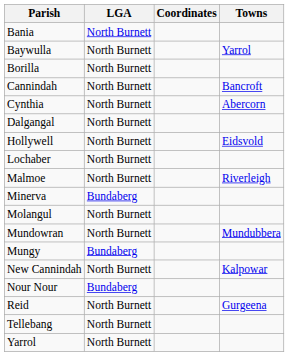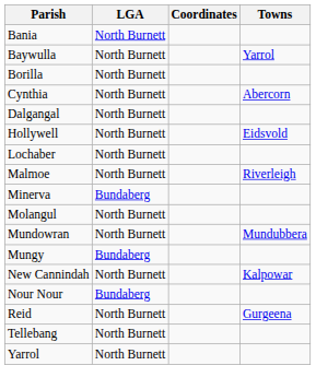- row: Cannindah | North Burnett | Bancroft
